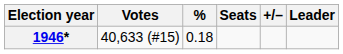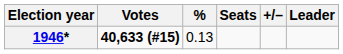1946* | Votes: normal -> bold
1946* | %: 0.18 -> 0.13
